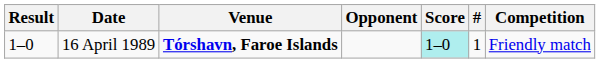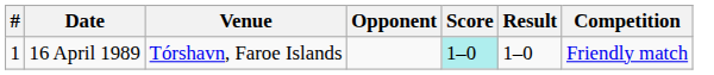columns swapped: # <-> Result
16 April 1989 | Venue: bold -> normal
